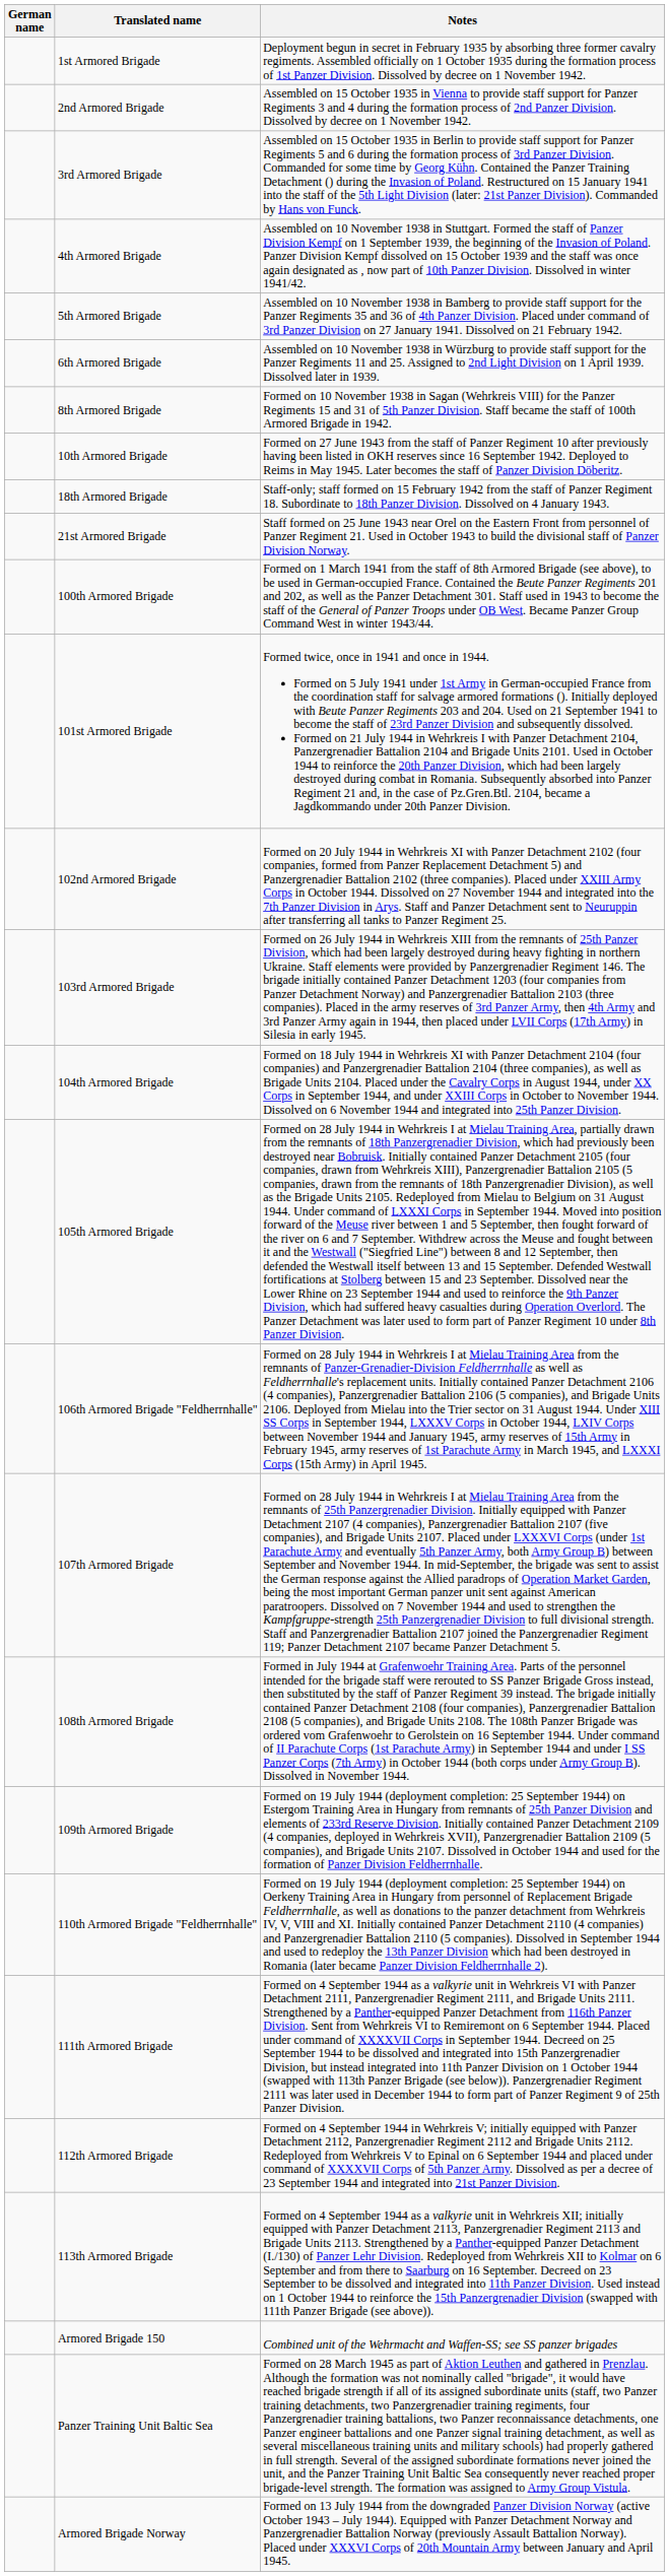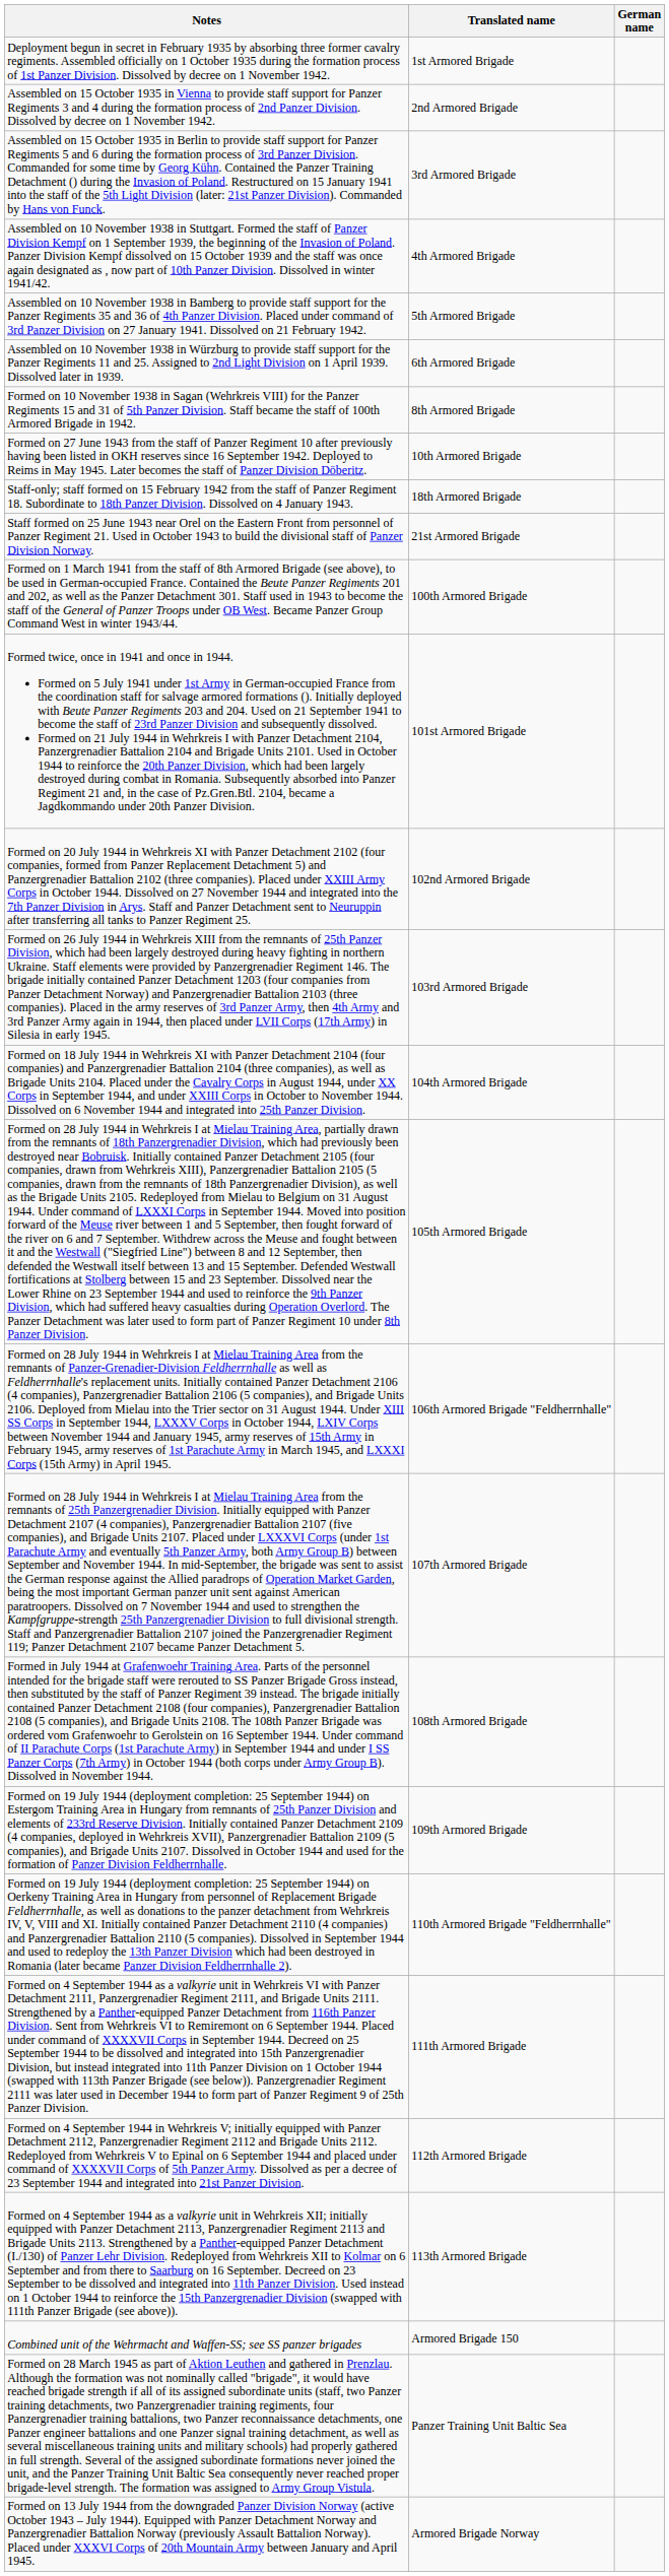columns swapped: German name <-> Notes
